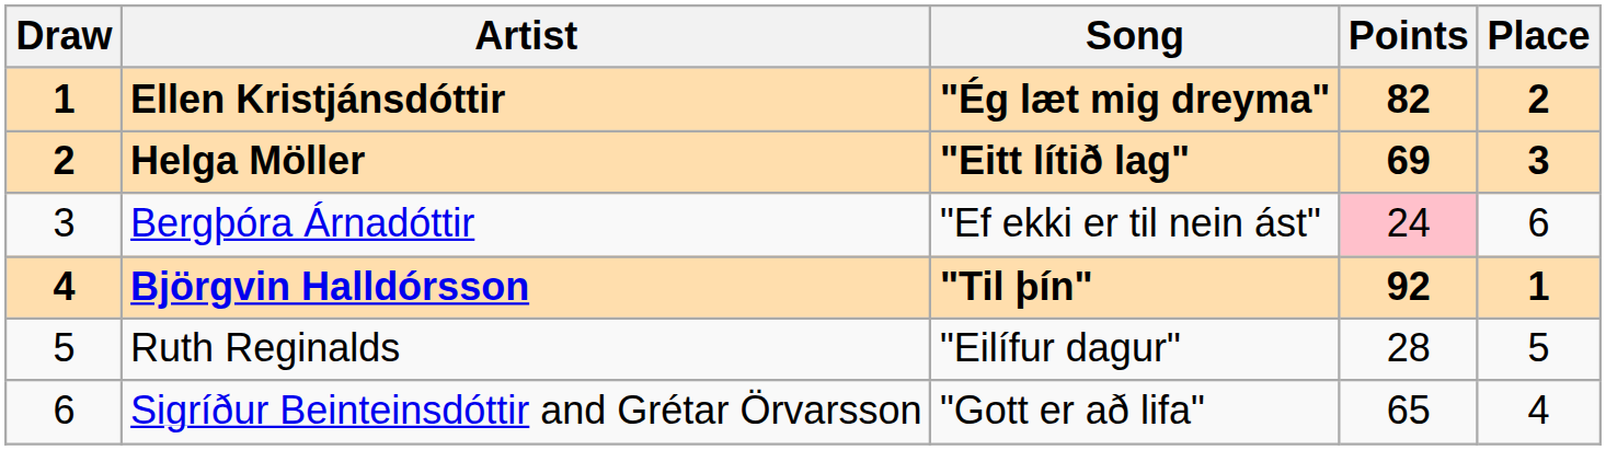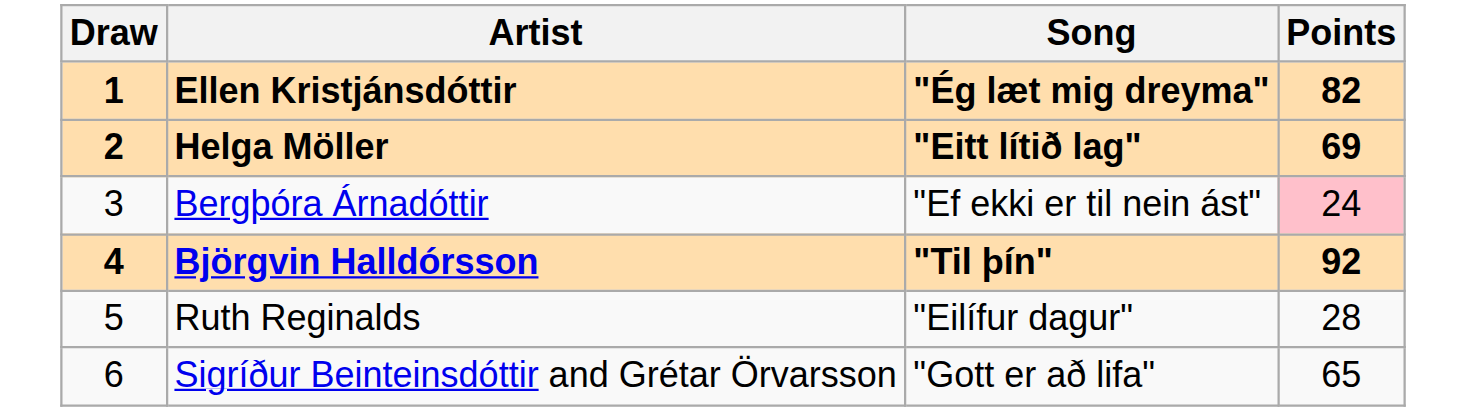- column: Place | 2 | 3 | 6 | 1 | 5 | 4
